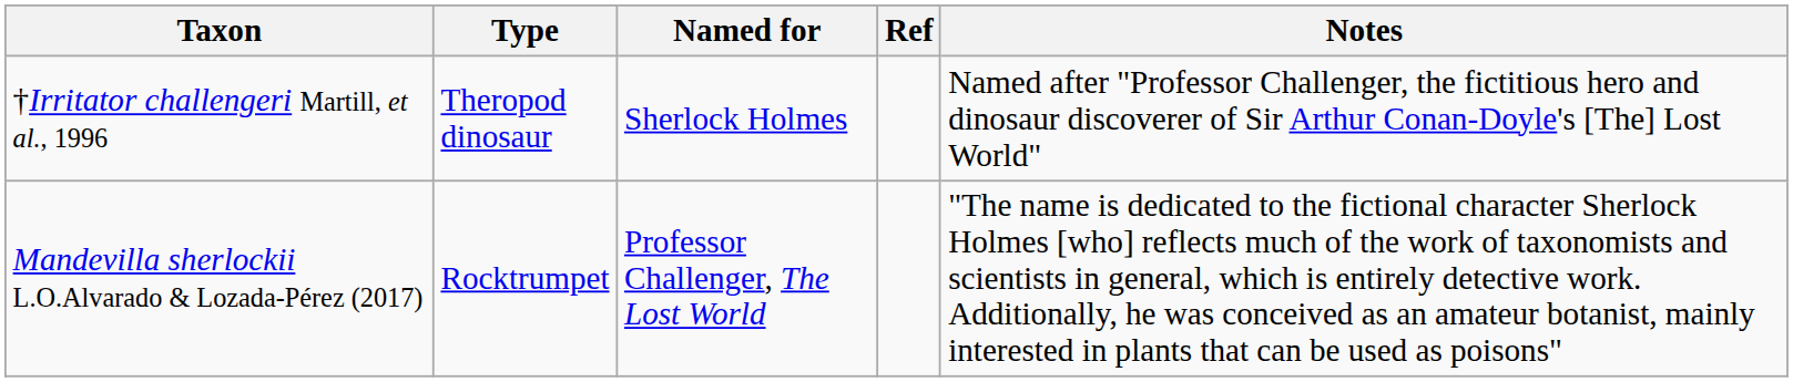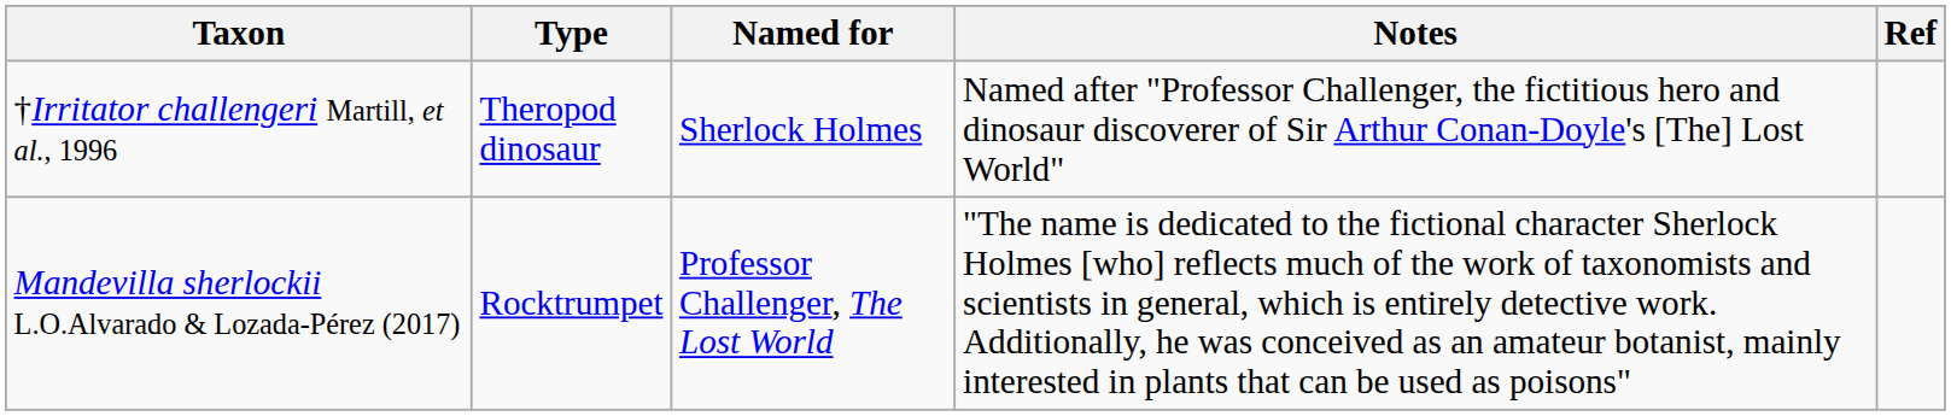columns swapped: Notes <-> Ref
